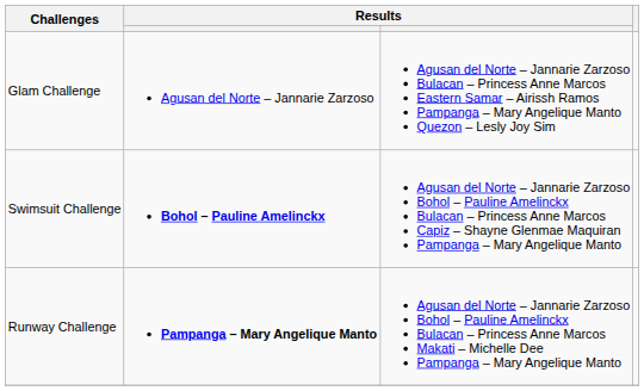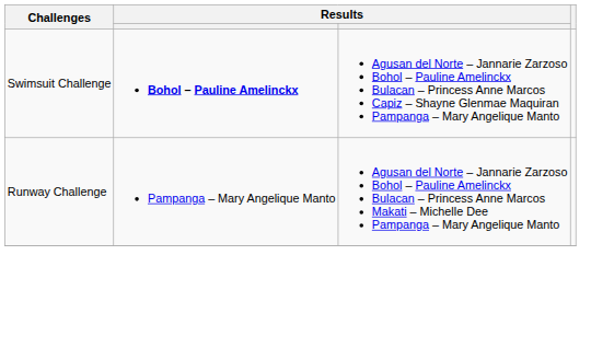- row: Glam Challenge | Agusan del Norte – Jannarie Zarzoso | Agusan del Norte – Jannarie Zarzoso Bulacan – Princess Anne Marcos Eastern Samar – Airissh Ramos Pampanga – Mary Angelique Manto Quezon – Lesly Joy Sim
Runway Challenge | column 2: bold -> normal
